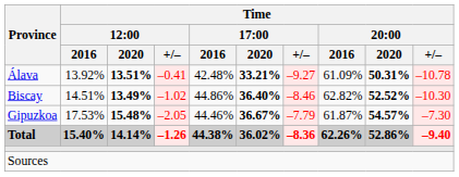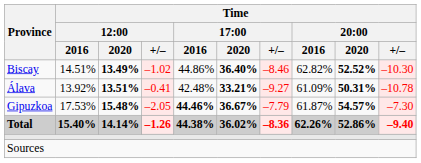rows swapped: Álava <-> Biscay
Gipuzkoa | Time / 17:00 / 2016: normal -> bold
